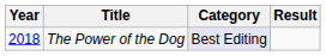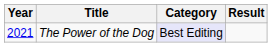The Power of the Dog | Year: 2018 -> 2021
